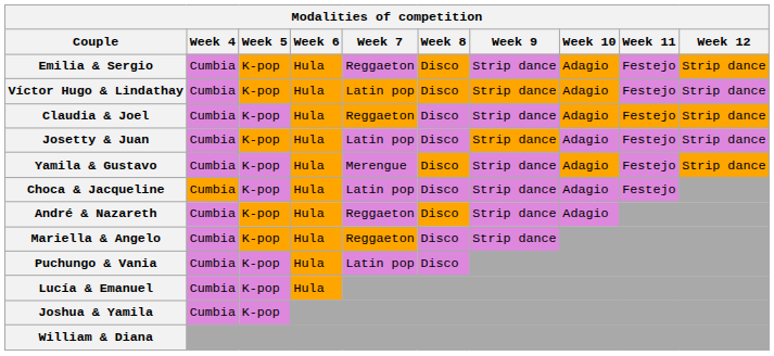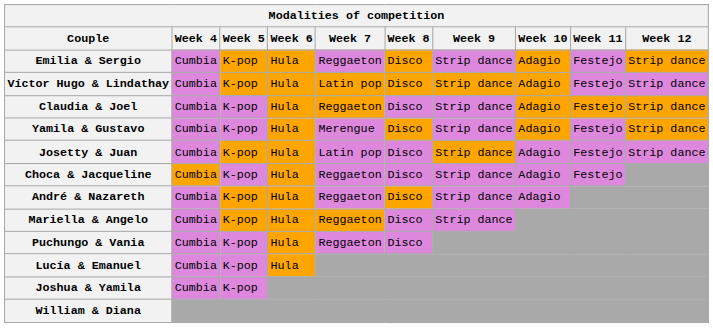rows swapped: Yamila & Gustavo <-> Josetty & Juan
Choca & Jacqueline | Week 7: Latin pop -> Reggaeton
Puchungo & Vania | Week 7: Latin pop -> Reggaeton
